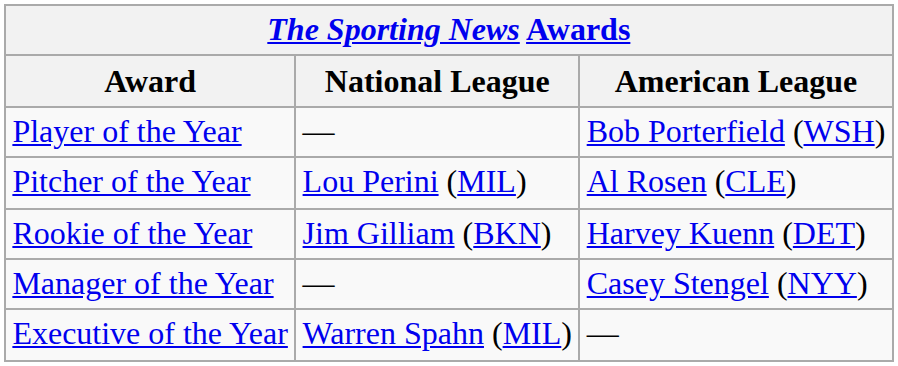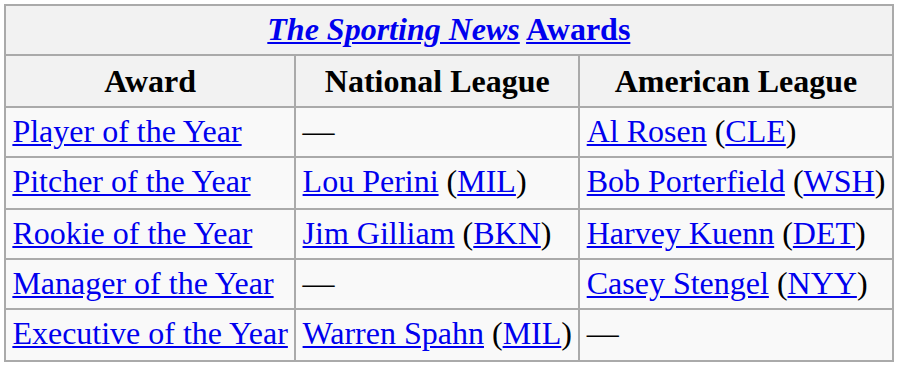Player of the Year | American League: Bob Porterfield (WSH) -> Al Rosen (CLE)
Pitcher of the Year | American League: Al Rosen (CLE) -> Bob Porterfield (WSH)
